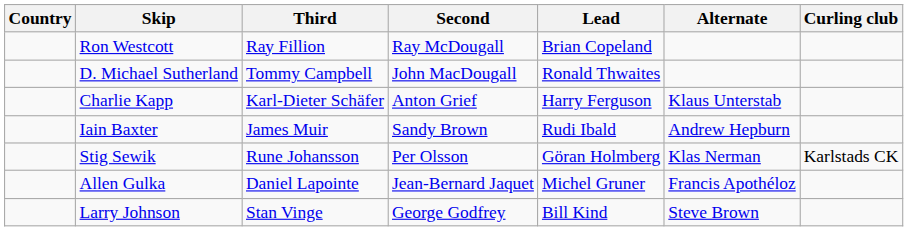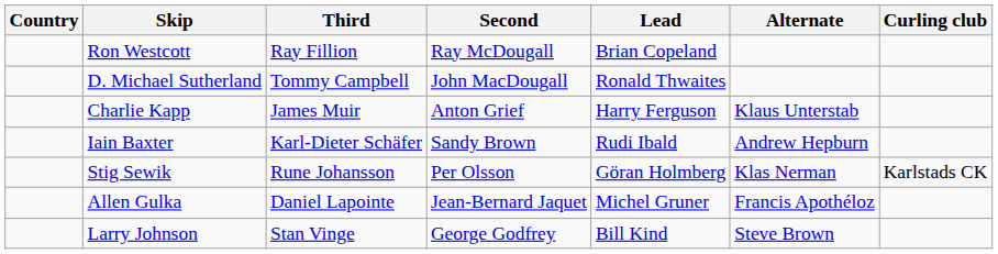Charlie Kapp | Third: Karl-Dieter Schäfer -> James Muir
Iain Baxter | Third: James Muir -> Karl-Dieter Schäfer
